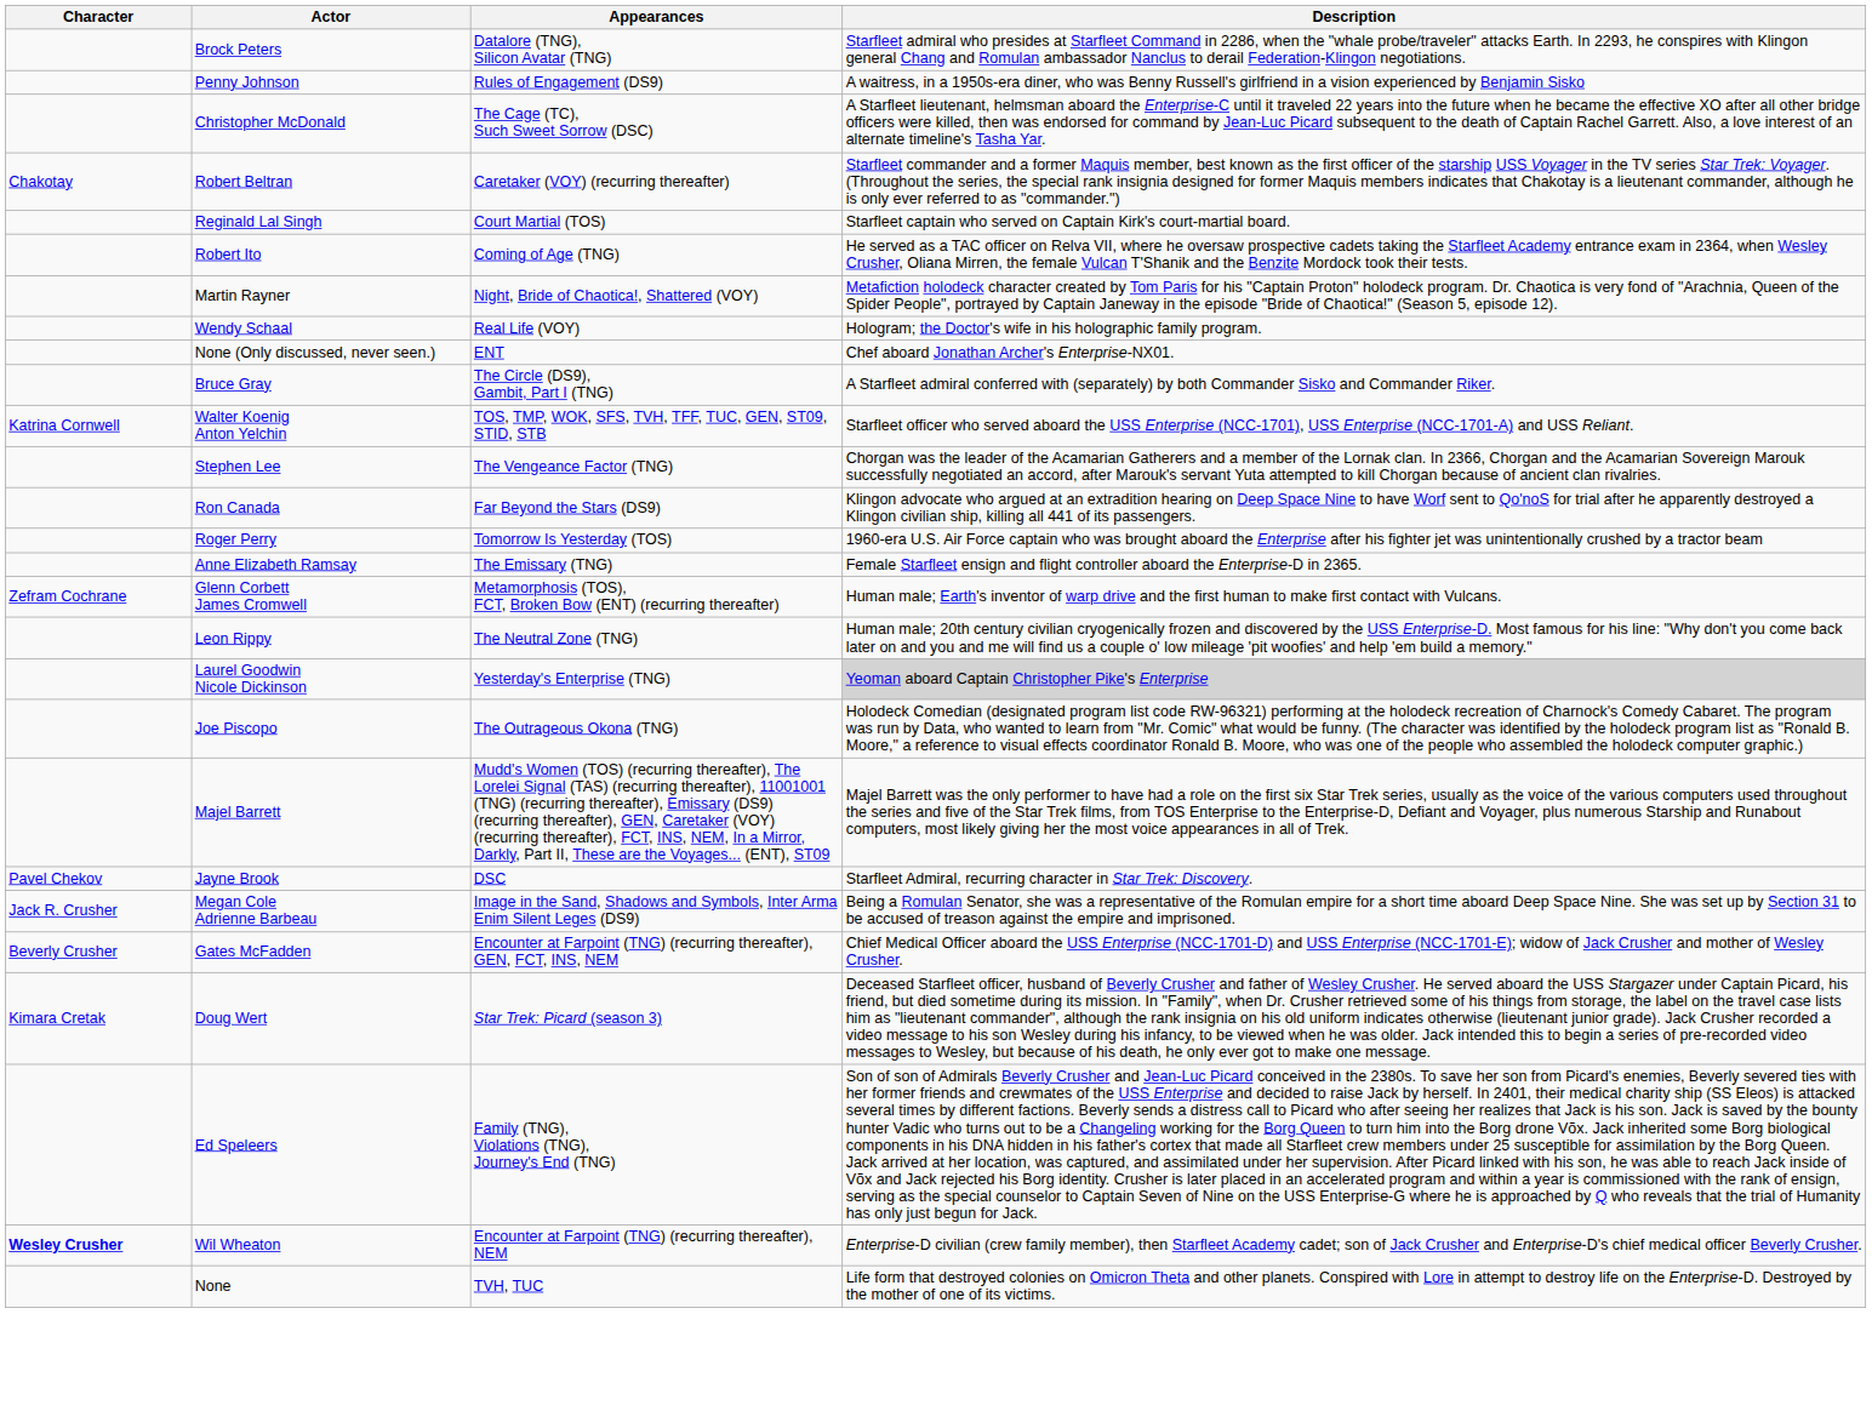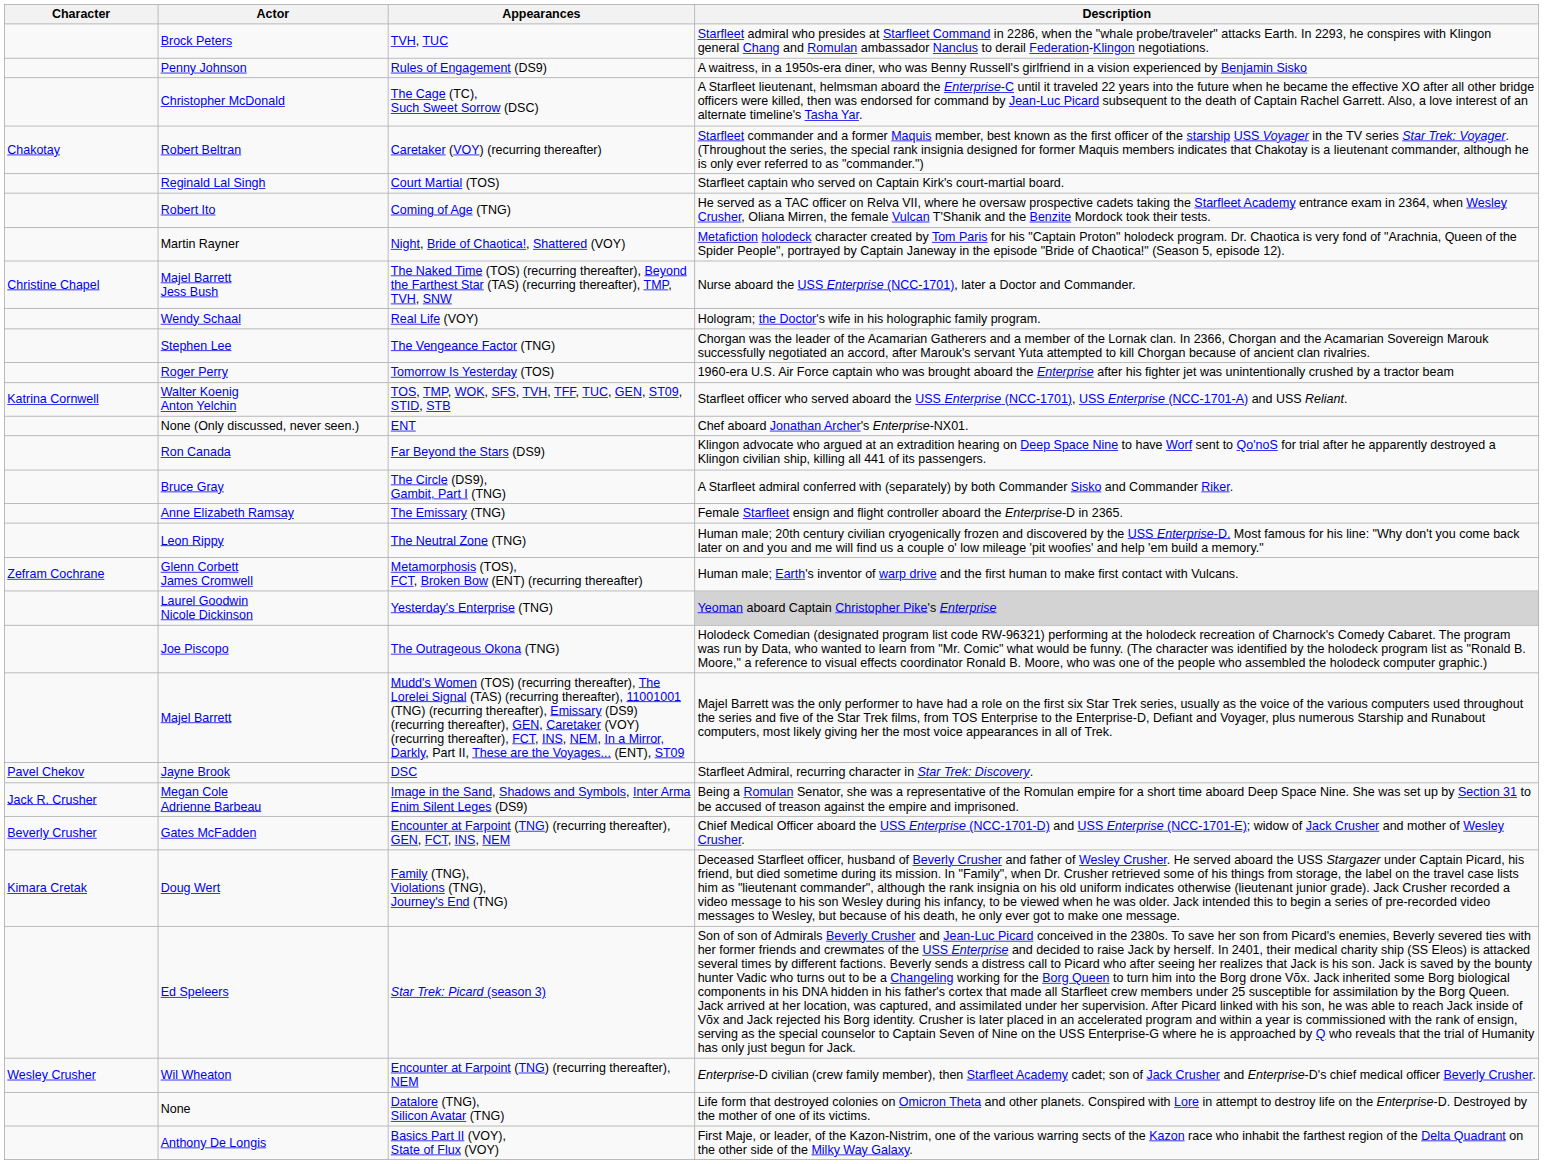Brock Peters | Appearances: Datalore (TNG), Silicon Avatar (TNG) -> TVH, TUC
+ row: Christine Chapel | Majel Barrett Jess Bush | The Naked Time (TOS) (recurring thereafter), Beyond the Farthest Star (TAS) (recurring thereafter), TMP, TVH, SNW | Nurse aboard the USS Enterprise (NCC-1701), later a Doctor and Commander.
rows swapped: None (Only discussed, never seen.) <-> Stephen Lee
rows swapped: Bruce Gray <-> Roger Perry
rows swapped: Leon Rippy <-> Glenn Corbett James Cromwell
Doug Wert | Appearances: Star Trek: Picard (season 3) -> Family (TNG), Violations (TNG), Journey's End (TNG)
Ed Speleers | Appearances: Family (TNG), Violations (TNG), Journey's End (TNG) -> Star Trek: Picard (season 3)
Wil Wheaton | Character: bold -> normal
None | Appearances: TVH, TUC -> Datalore (TNG), Silicon Avatar (TNG)
+ row: Anthony De Longis | Basics Part II (VOY), State of Flux (VOY) | First Maje, or leader, of the Kazon-Nistrim, one of the various warring sects of the Kazon race who inhabit the farthest region of the Delta Quadrant on the other side of the Milky Way Galaxy.
